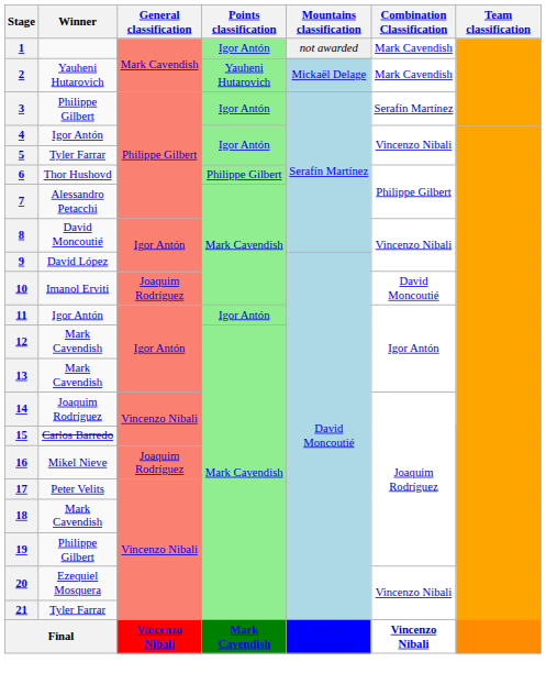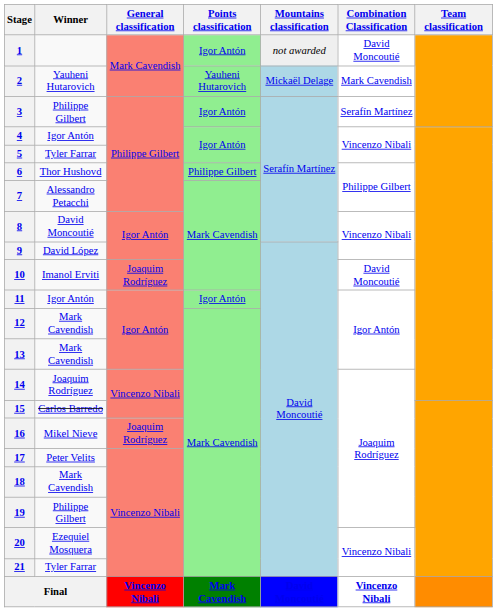1 | Combination Classification: Mark Cavendish -> David Moncoutié
